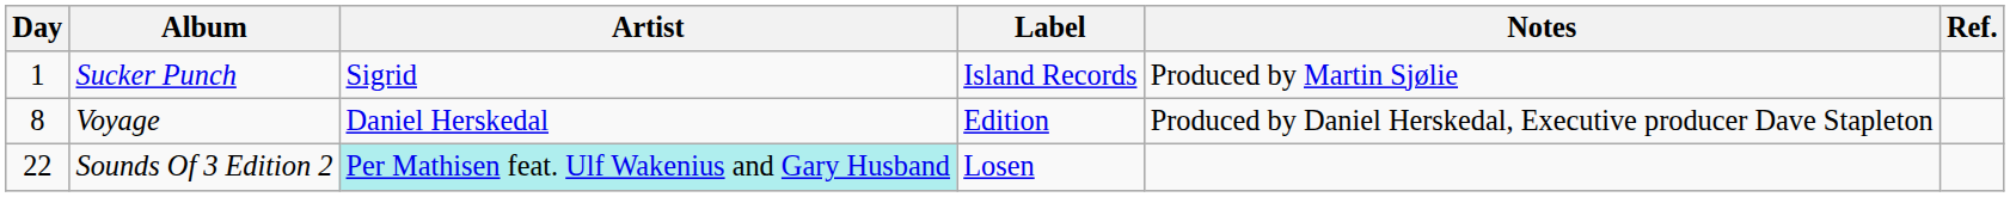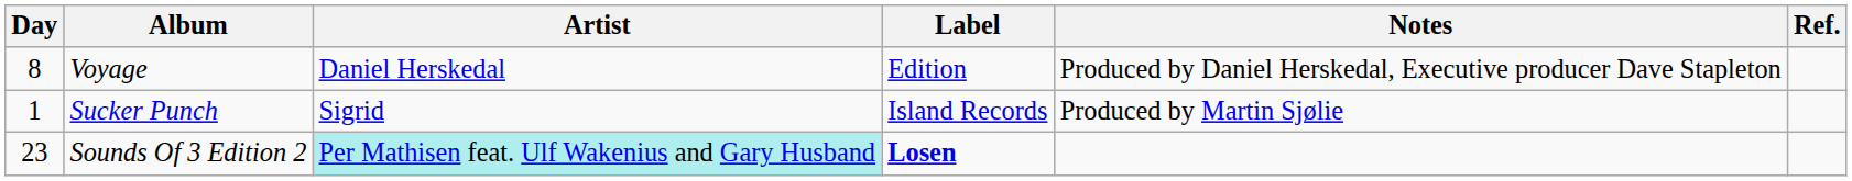rows swapped: Sucker Punch <-> Voyage
Sounds Of 3 Edition 2 | Day: 22 -> 23
Sounds Of 3 Edition 2 | Label: normal -> bold
